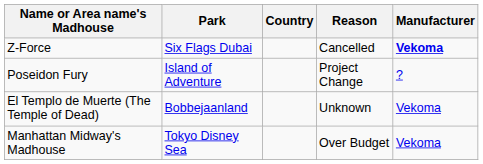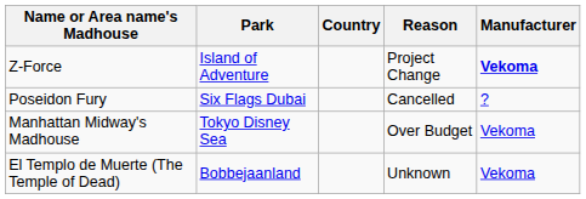Z-Force | Park: Six Flags Dubai -> Island of Adventure
Z-Force | Reason: Cancelled -> Project Change
Poseidon Fury | Park: Island of Adventure -> Six Flags Dubai
Poseidon Fury | Reason: Project Change -> Cancelled
rows swapped: El Templo de Muerte (The Temple of Dead) <-> Manhattan Midway's Madhouse
